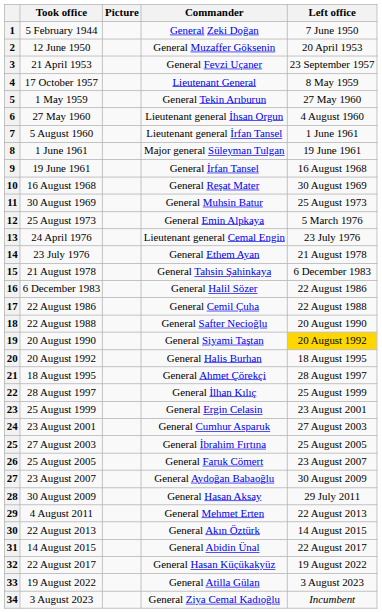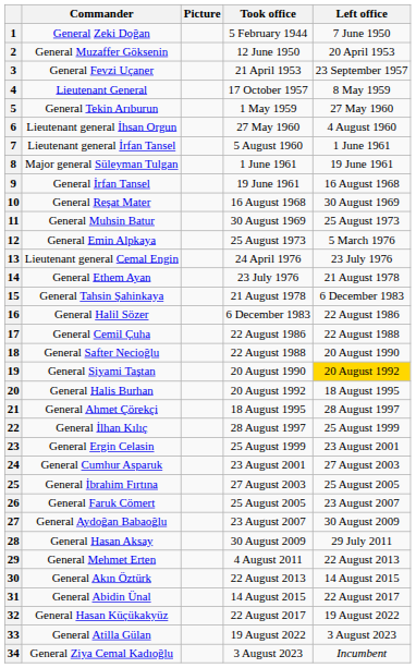columns swapped: Commander <-> Took office
